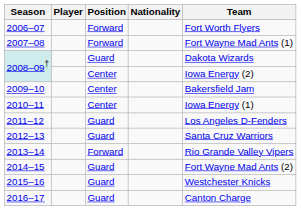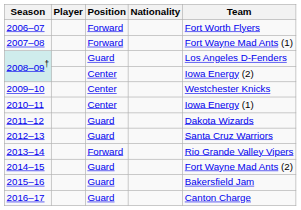2008–09† / Guard | Team: Dakota Wizards -> Los Angeles D-Fenders
2009–10 | Team: Bakersfield Jam -> Westchester Knicks
2011–12 | Team: Los Angeles D-Fenders -> Dakota Wizards
2015–16 | Team: Westchester Knicks -> Bakersfield Jam
